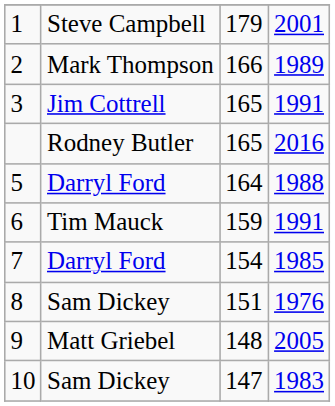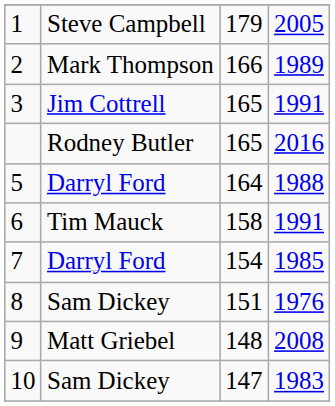1 | column 4: 2001 -> 2005
6 | column 3: 159 -> 158
9 | column 4: 2005 -> 2008
